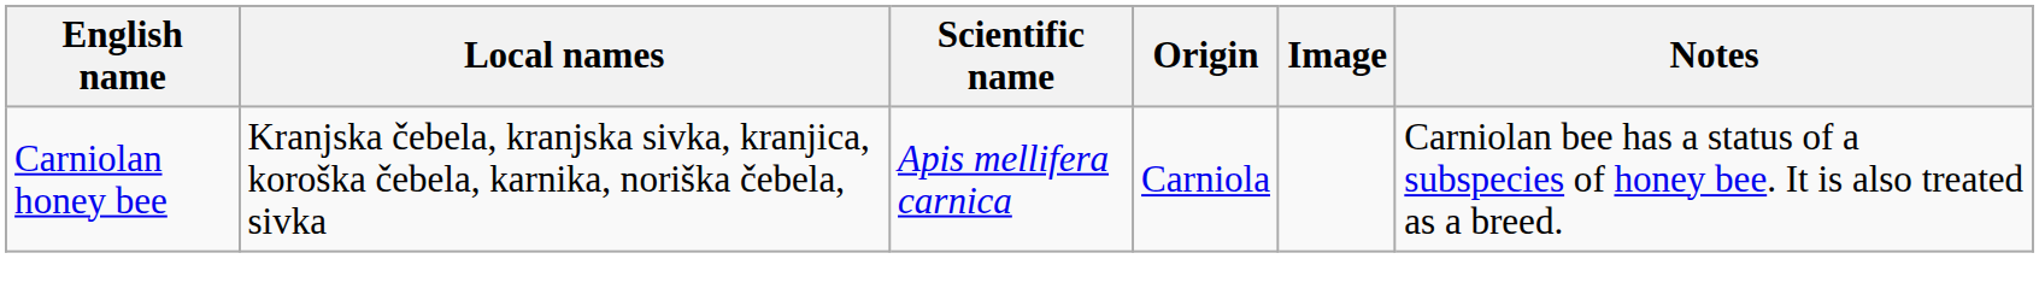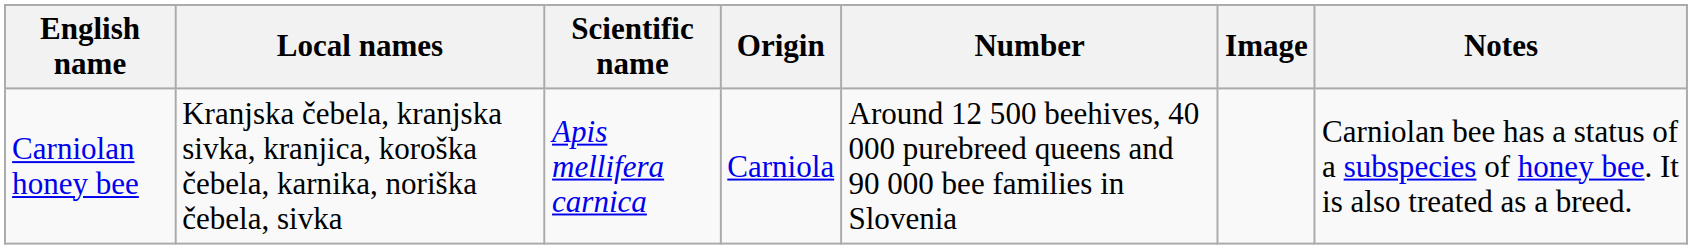+ column: Number | Around 12 500 beehives, 40 000 purebreed queens and 90 000 bee families in Slovenia
